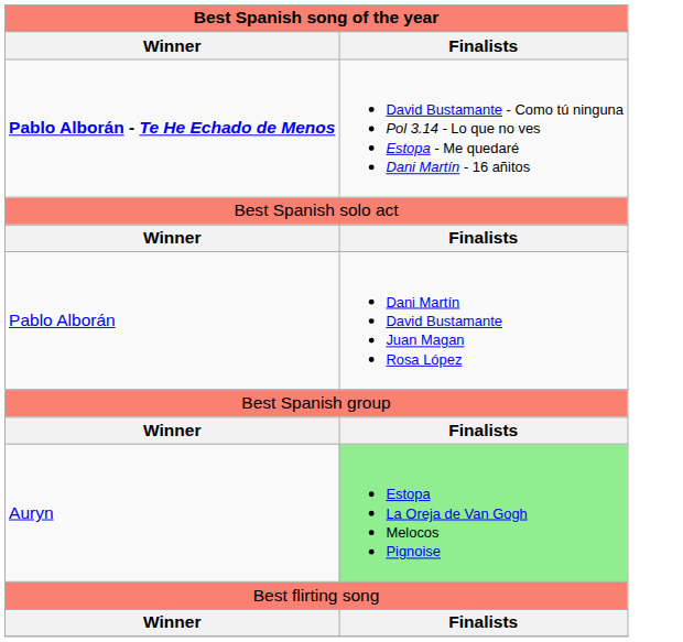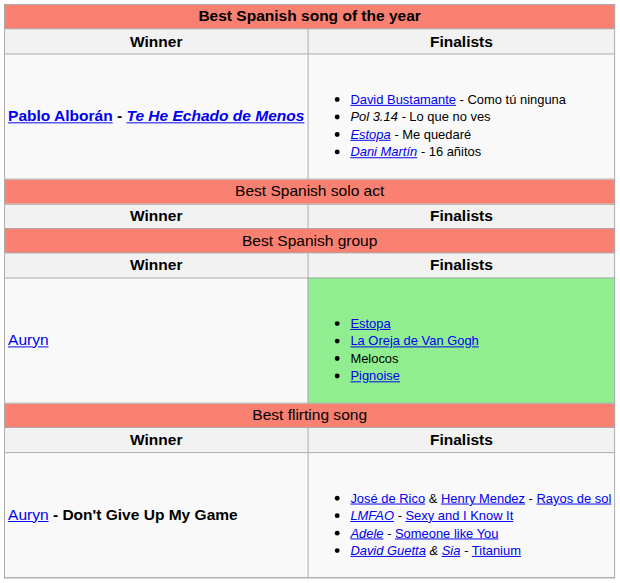- row: Pablo Alborán | Dani Martín David Bustamante Juan Magan Rosa López
+ row: Auryn - Don't Give Up My Game | José de Rico & Henry Mendez - Rayos de sol LMFAO - Sexy and I Know It Adele - Someone like You David Guetta & Sia - Titanium
